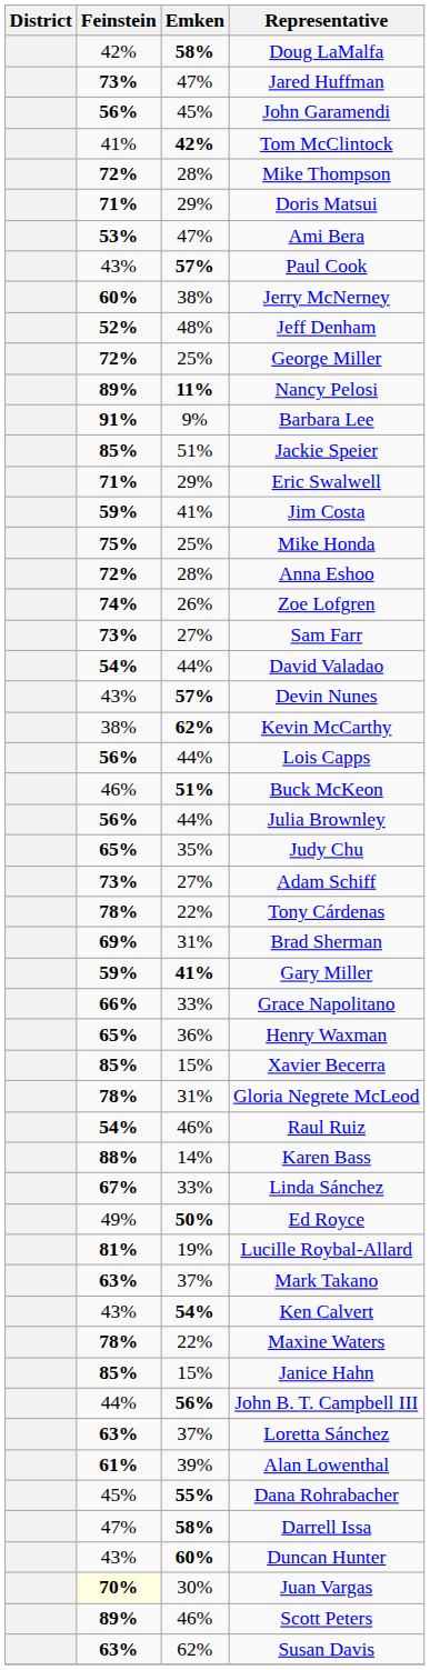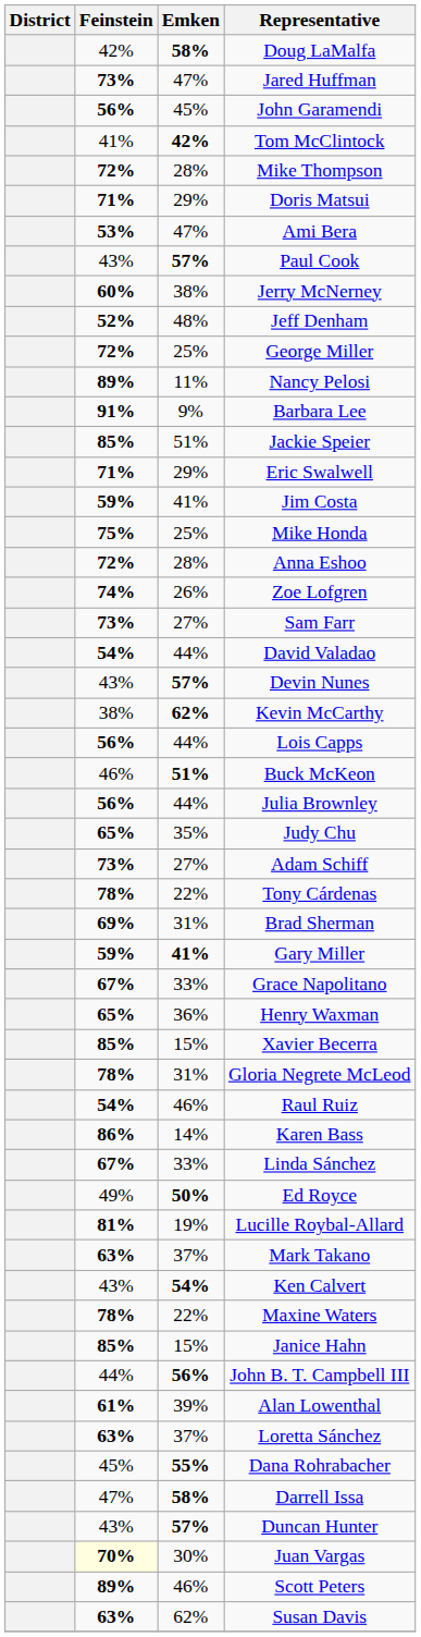Nancy Pelosi | Emken: bold -> normal
Grace Napolitano | Feinstein: 66% -> 67%
Karen Bass | Feinstein: 88% -> 86%
rows swapped: Loretta Sánchez <-> Alan Lowenthal
Duncan Hunter | Emken: 60% -> 57%
